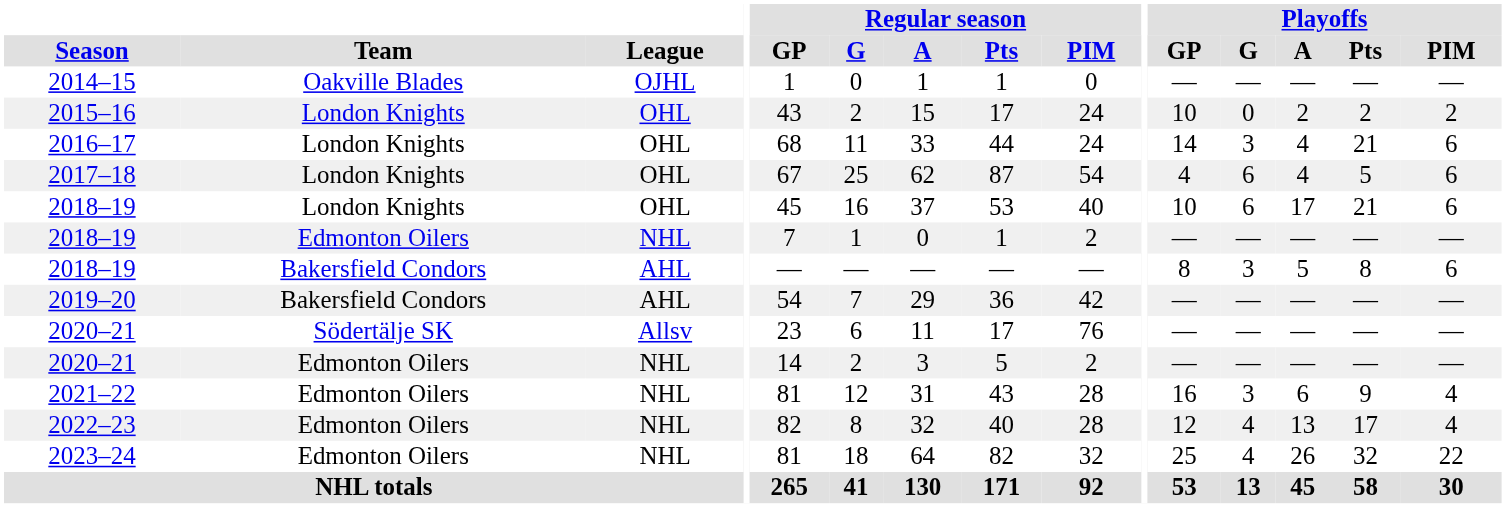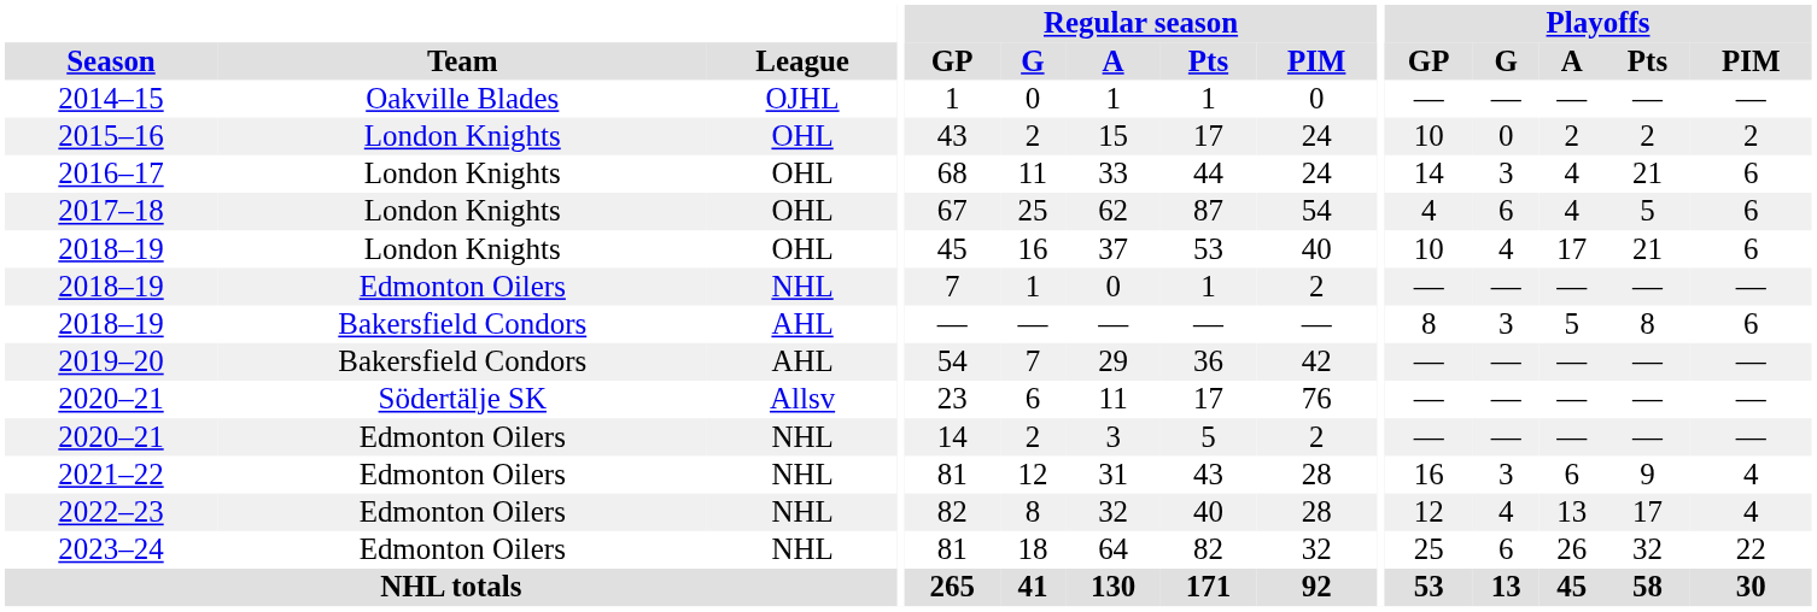2018–19 / London Knights | Playoffs / G: 6 -> 4
2023–24 | Playoffs / G: 4 -> 6
